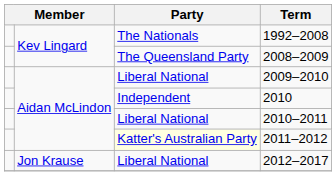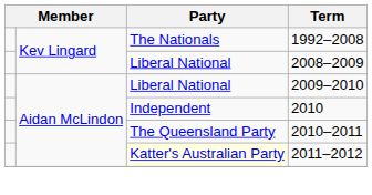2008–2009 | Party: The Queensland Party -> Liberal National
2010–2011 | Party: Liberal National -> The Queensland Party
- row: Jon Krause | Liberal National | 2012–2017
